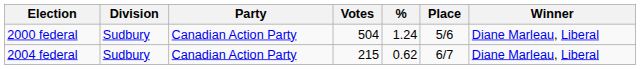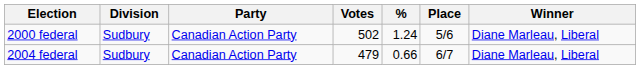2000 federal | Votes: 504 -> 502
2004 federal | Votes: 215 -> 479
2004 federal | %: 0.62 -> 0.66
